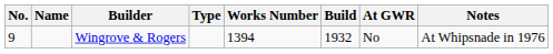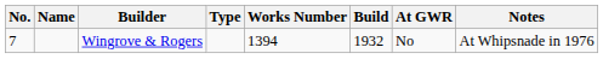Wingrove & Rogers | No.: 9 -> 7
